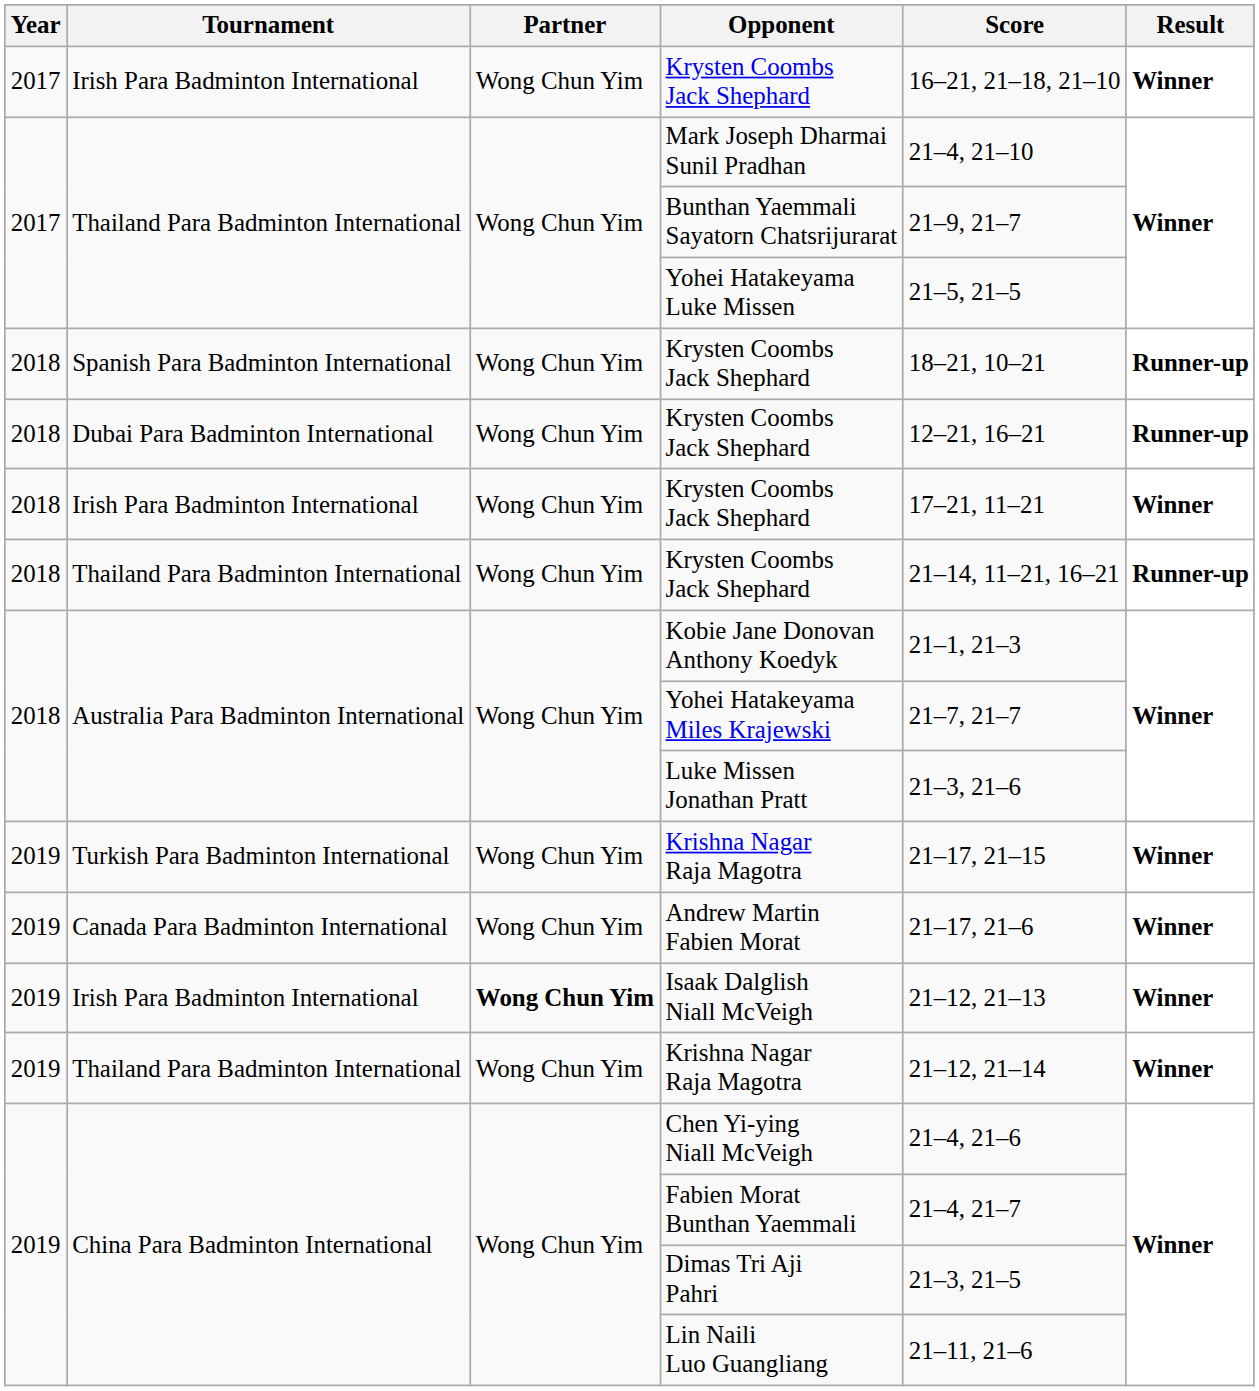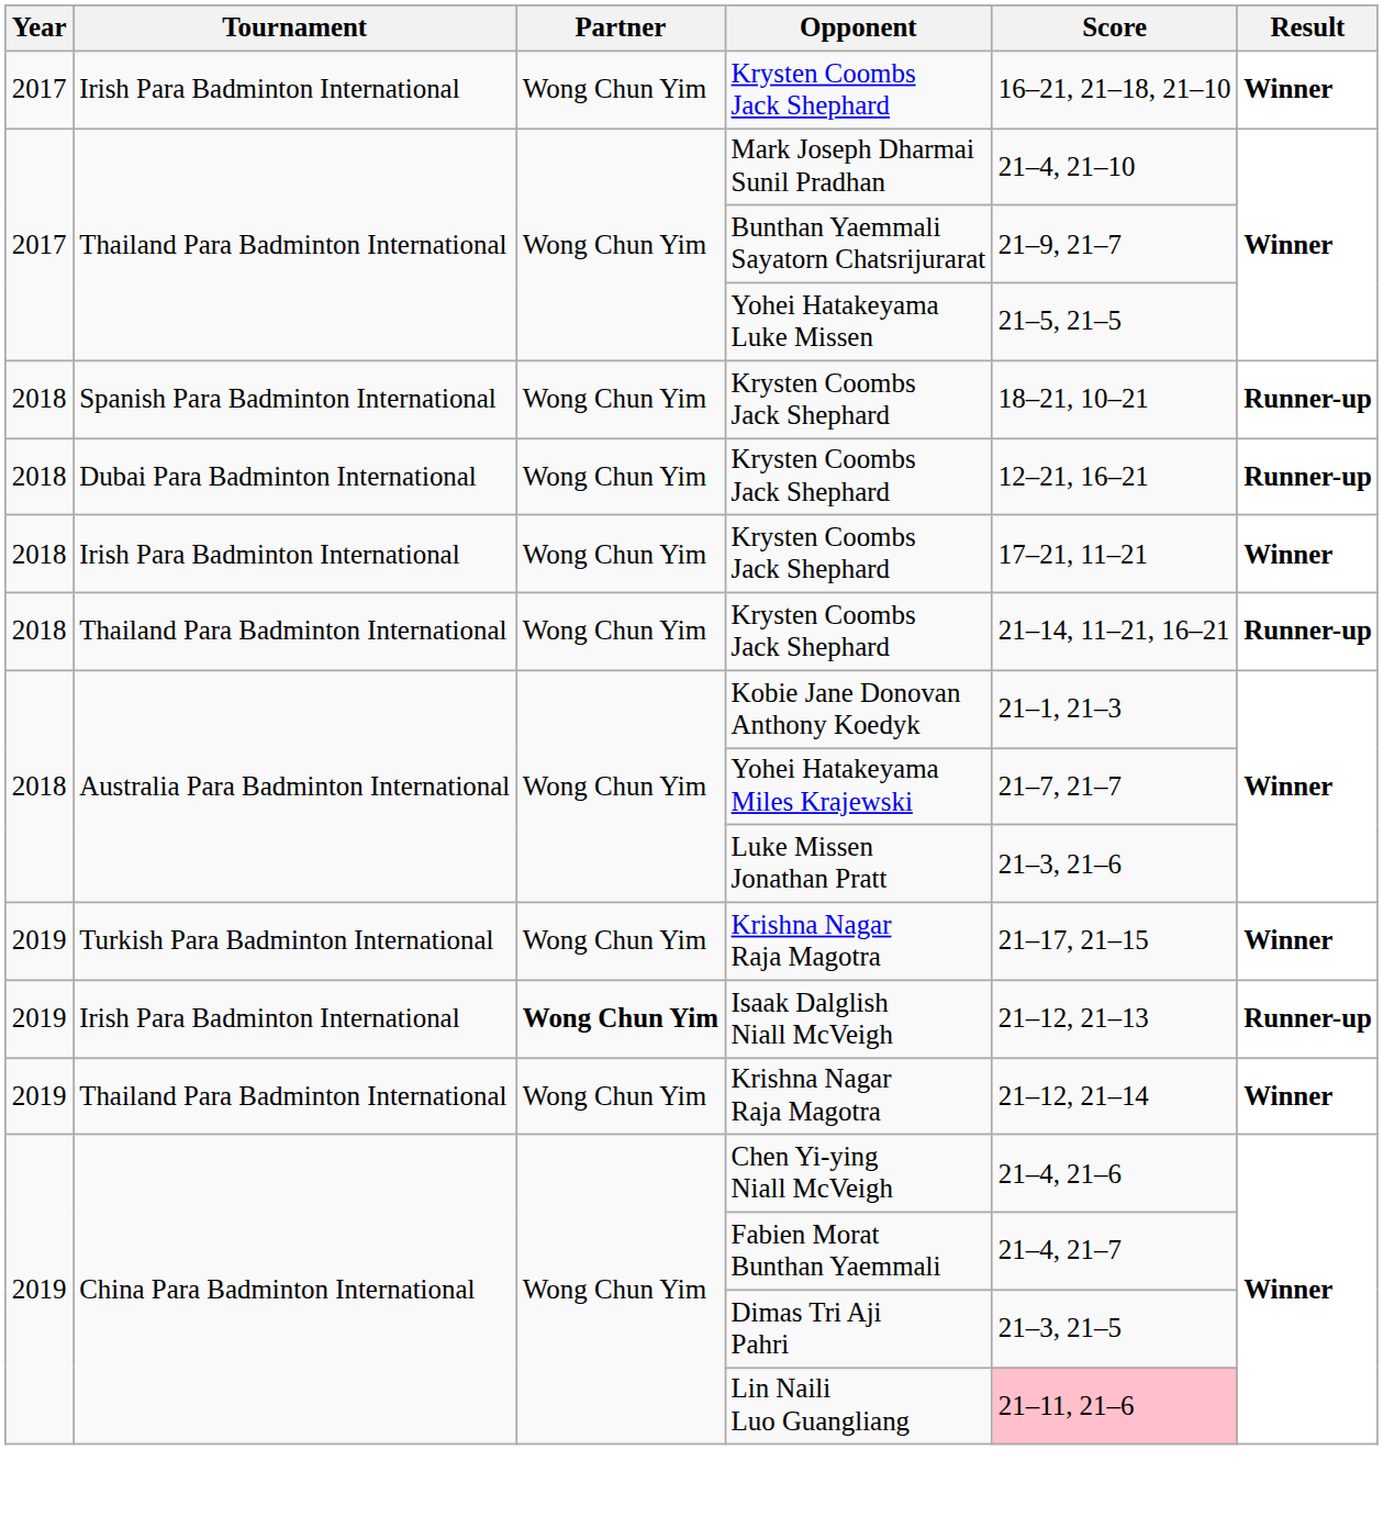- row: 2019 | Canada Para Badminton International | Wong Chun Yim | Andrew Martin Fabien Morat | 21–17, 21–6 | Winner
Isaak Dalglish Niall McVeigh | Result: Winner -> Runner-up
Lin Naili Luo Guangliang | Score: no background -> pink background
